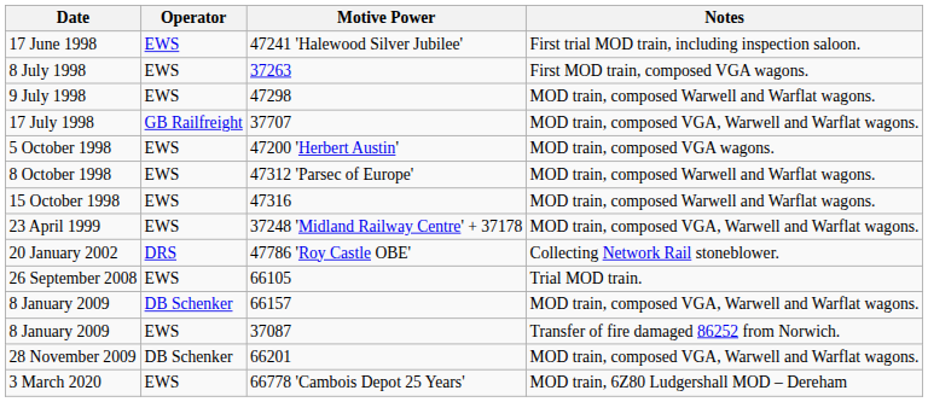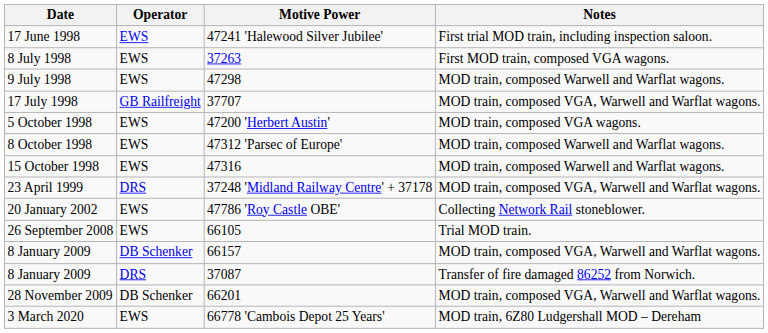23 April 1999 | Operator: EWS -> DRS
20 January 2002 | Operator: DRS -> EWS
8 January 2009 / 37087 | Operator: EWS -> DRS
